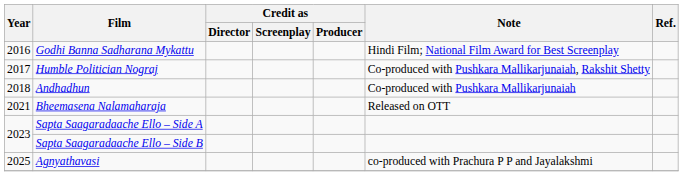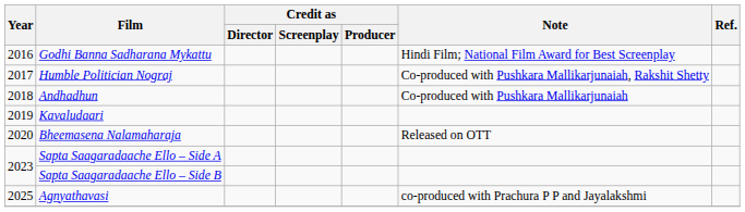+ row: 2019 | Kavaludaari
Bheemasena Nalamaharaja | Year: 2021 -> 2020
